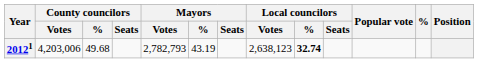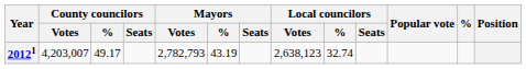20121 | County councilors / Votes: 4,203,006 -> 4,203,007
20121 | County councilors / %: 49.68 -> 49.17
20121 | Local councilors / %: bold -> normal
